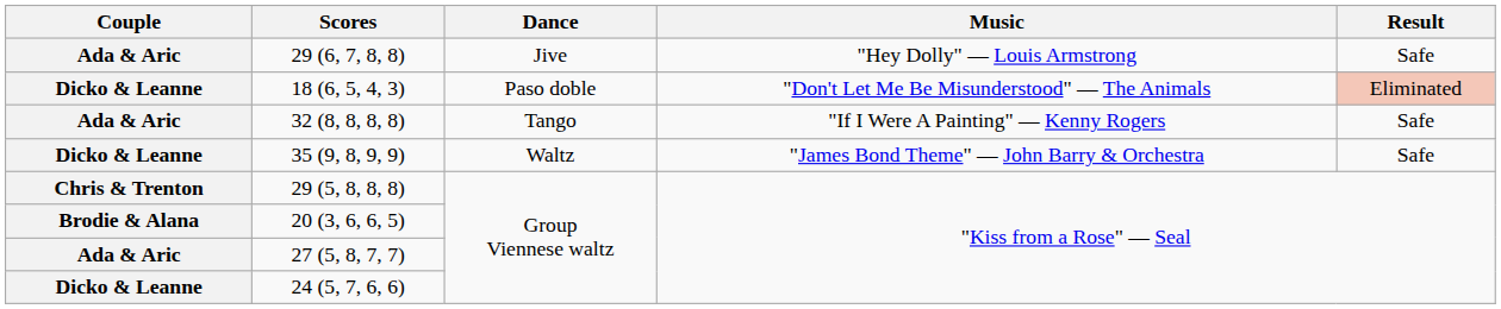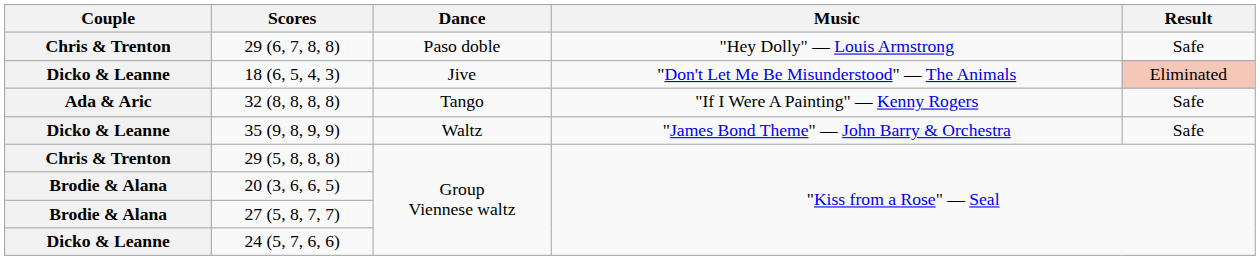29 (6, 7, 8, 8) | Couple: Ada & Aric -> Chris & Trenton
29 (6, 7, 8, 8) | Dance: Jive -> Paso doble
18 (6, 5, 4, 3) | Dance: Paso doble -> Jive
27 (5, 8, 7, 7) | Couple: Ada & Aric -> Brodie & Alana
